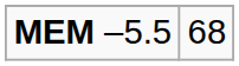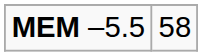MEM –5.5 | column 2: 68 -> 58
